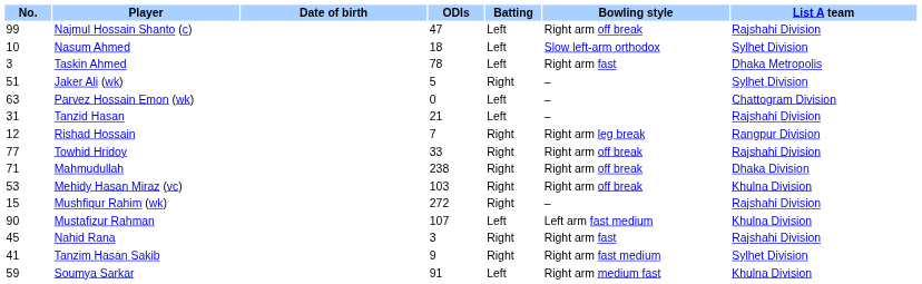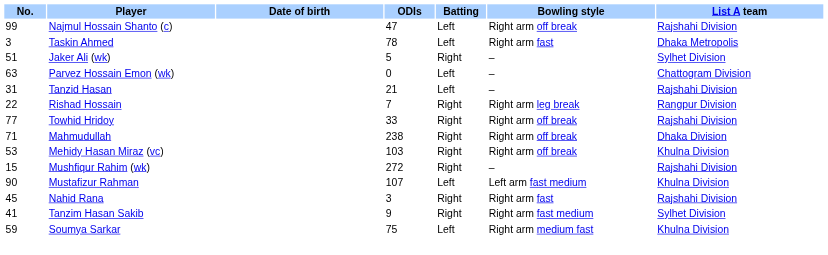- row: 10 | Nasum Ahmed | 18 | Left | Slow left-arm orthodox | Sylhet Division
Rishad Hossain | No.: 12 -> 22
Soumya Sarkar | ODIs: 91 -> 75
